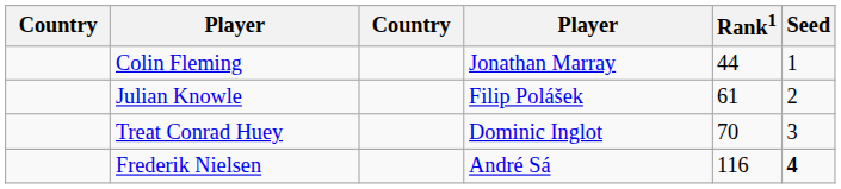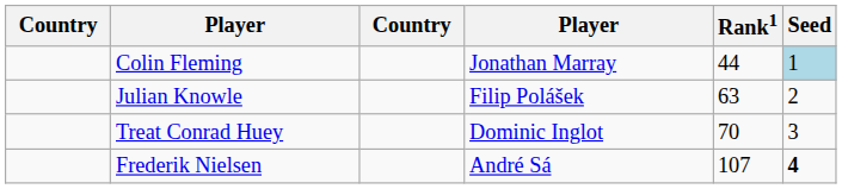Colin Fleming | Seed: no background -> lightblue background
Julian Knowle | Rank1: 61 -> 63
Frederik Nielsen | Rank1: 116 -> 107
